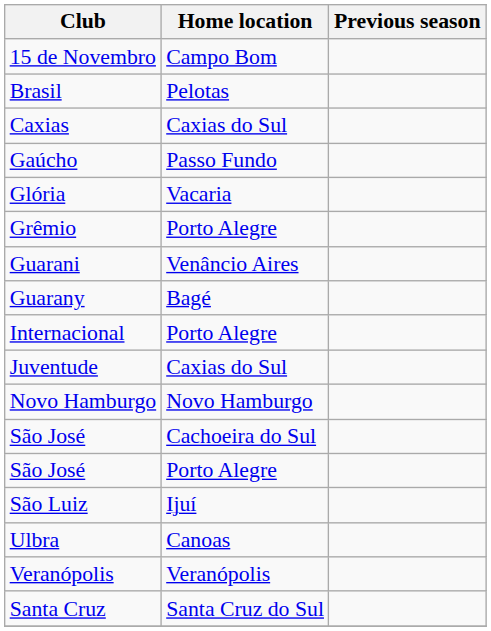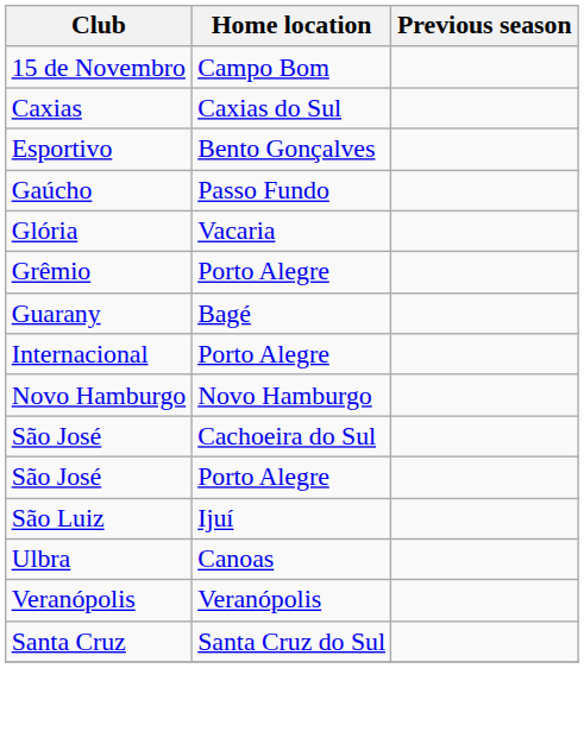- row: Brasil | Pelotas
+ row: Esportivo | Bento Gonçalves
- row: Guarani | Venâncio Aires
- row: Juventude | Caxias do Sul
